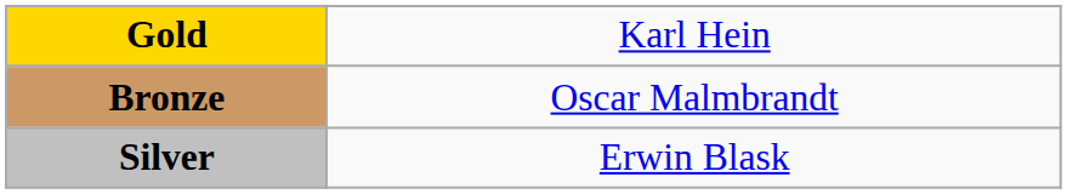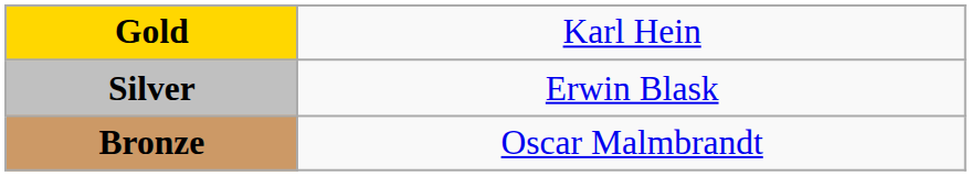rows swapped: Silver <-> Bronze
